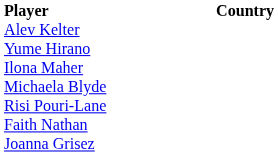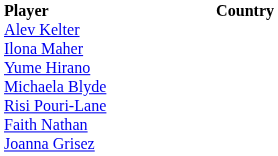rows swapped: Ilona Maher <-> Yume Hirano
